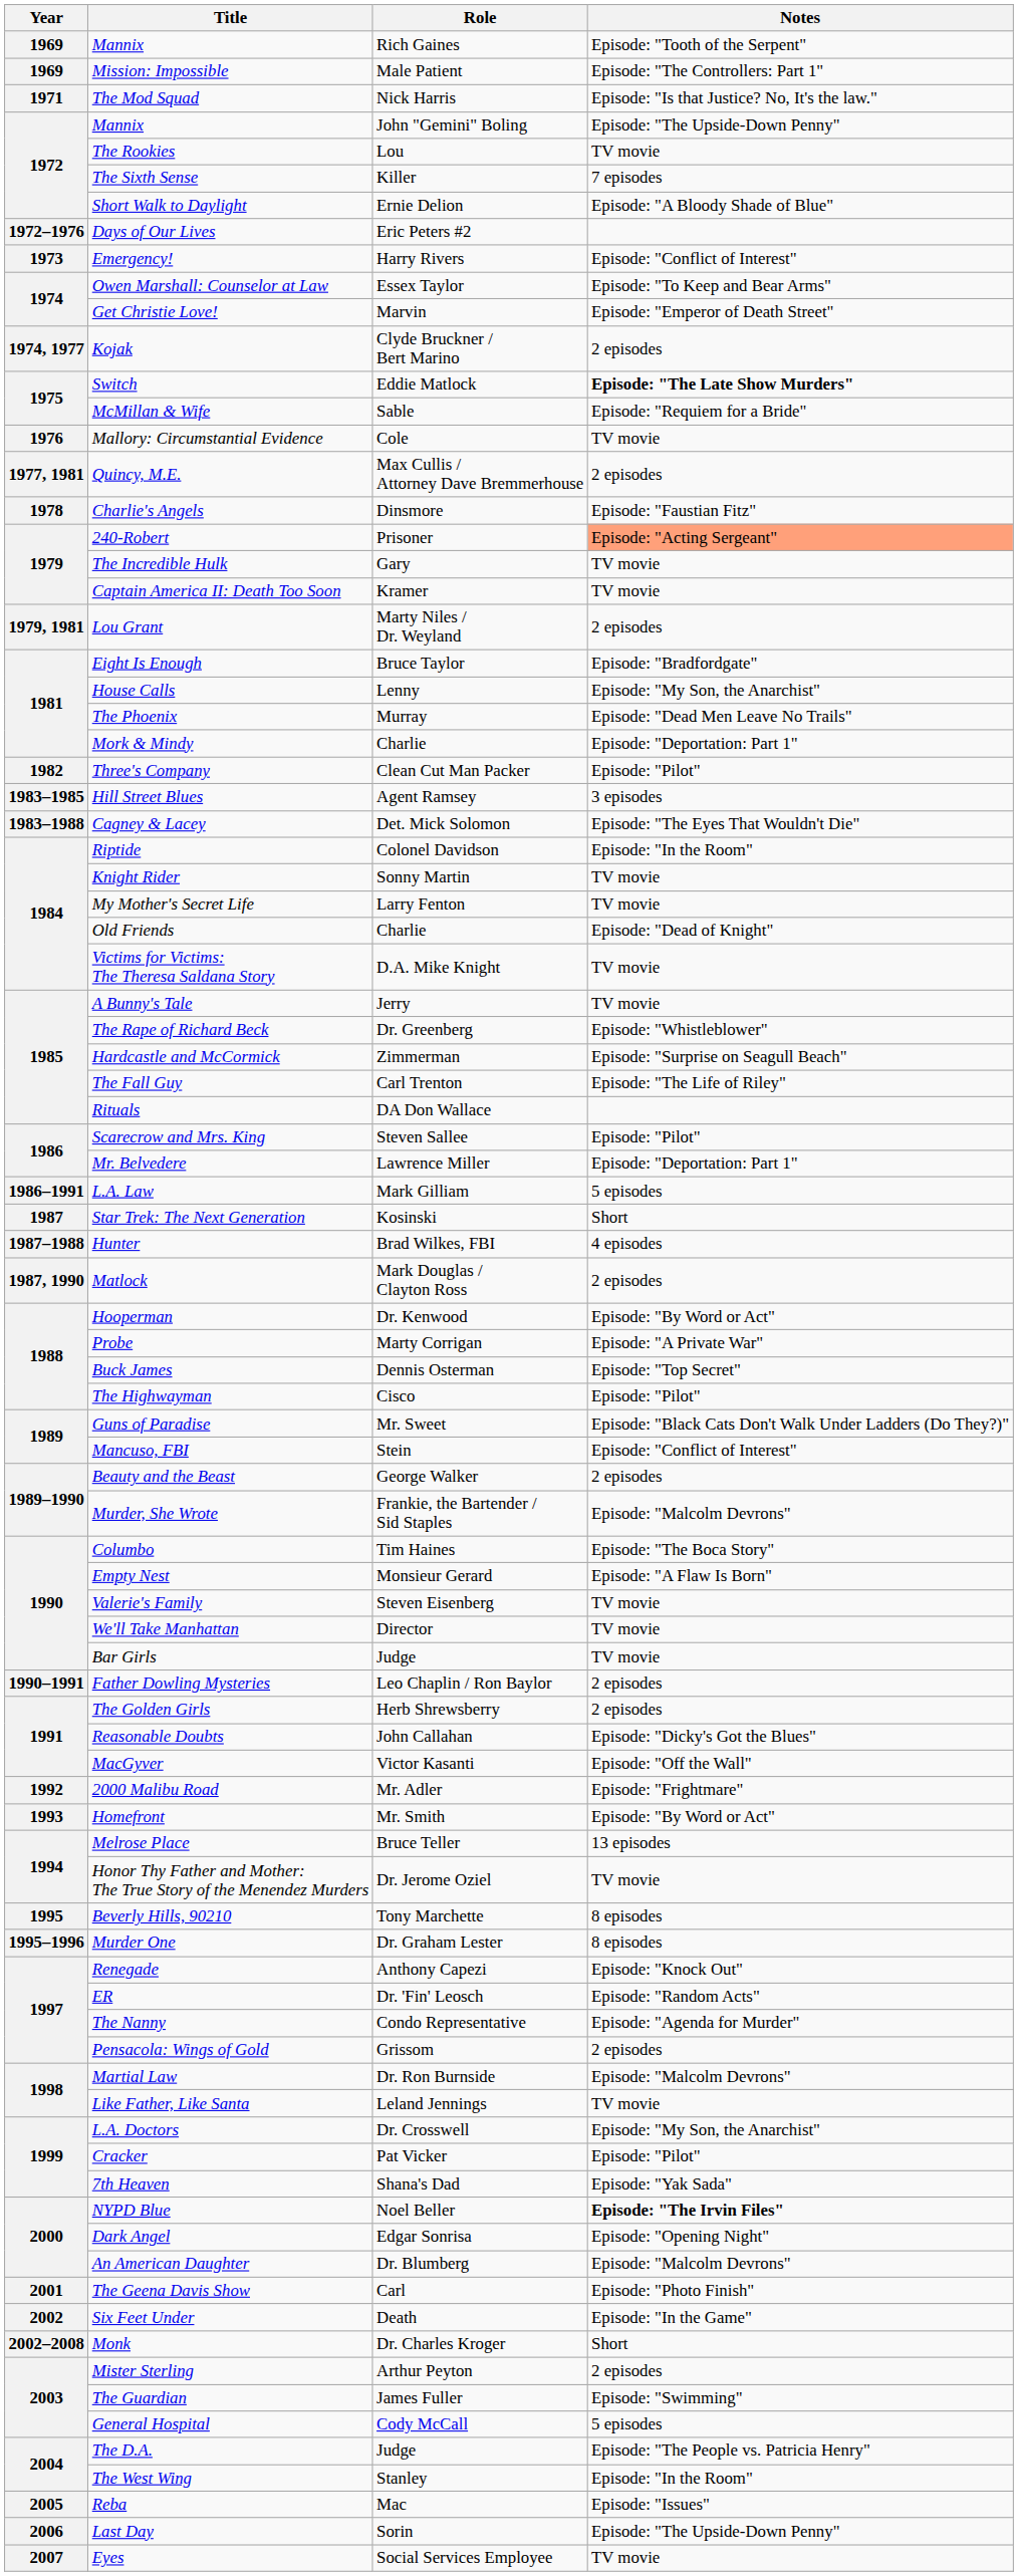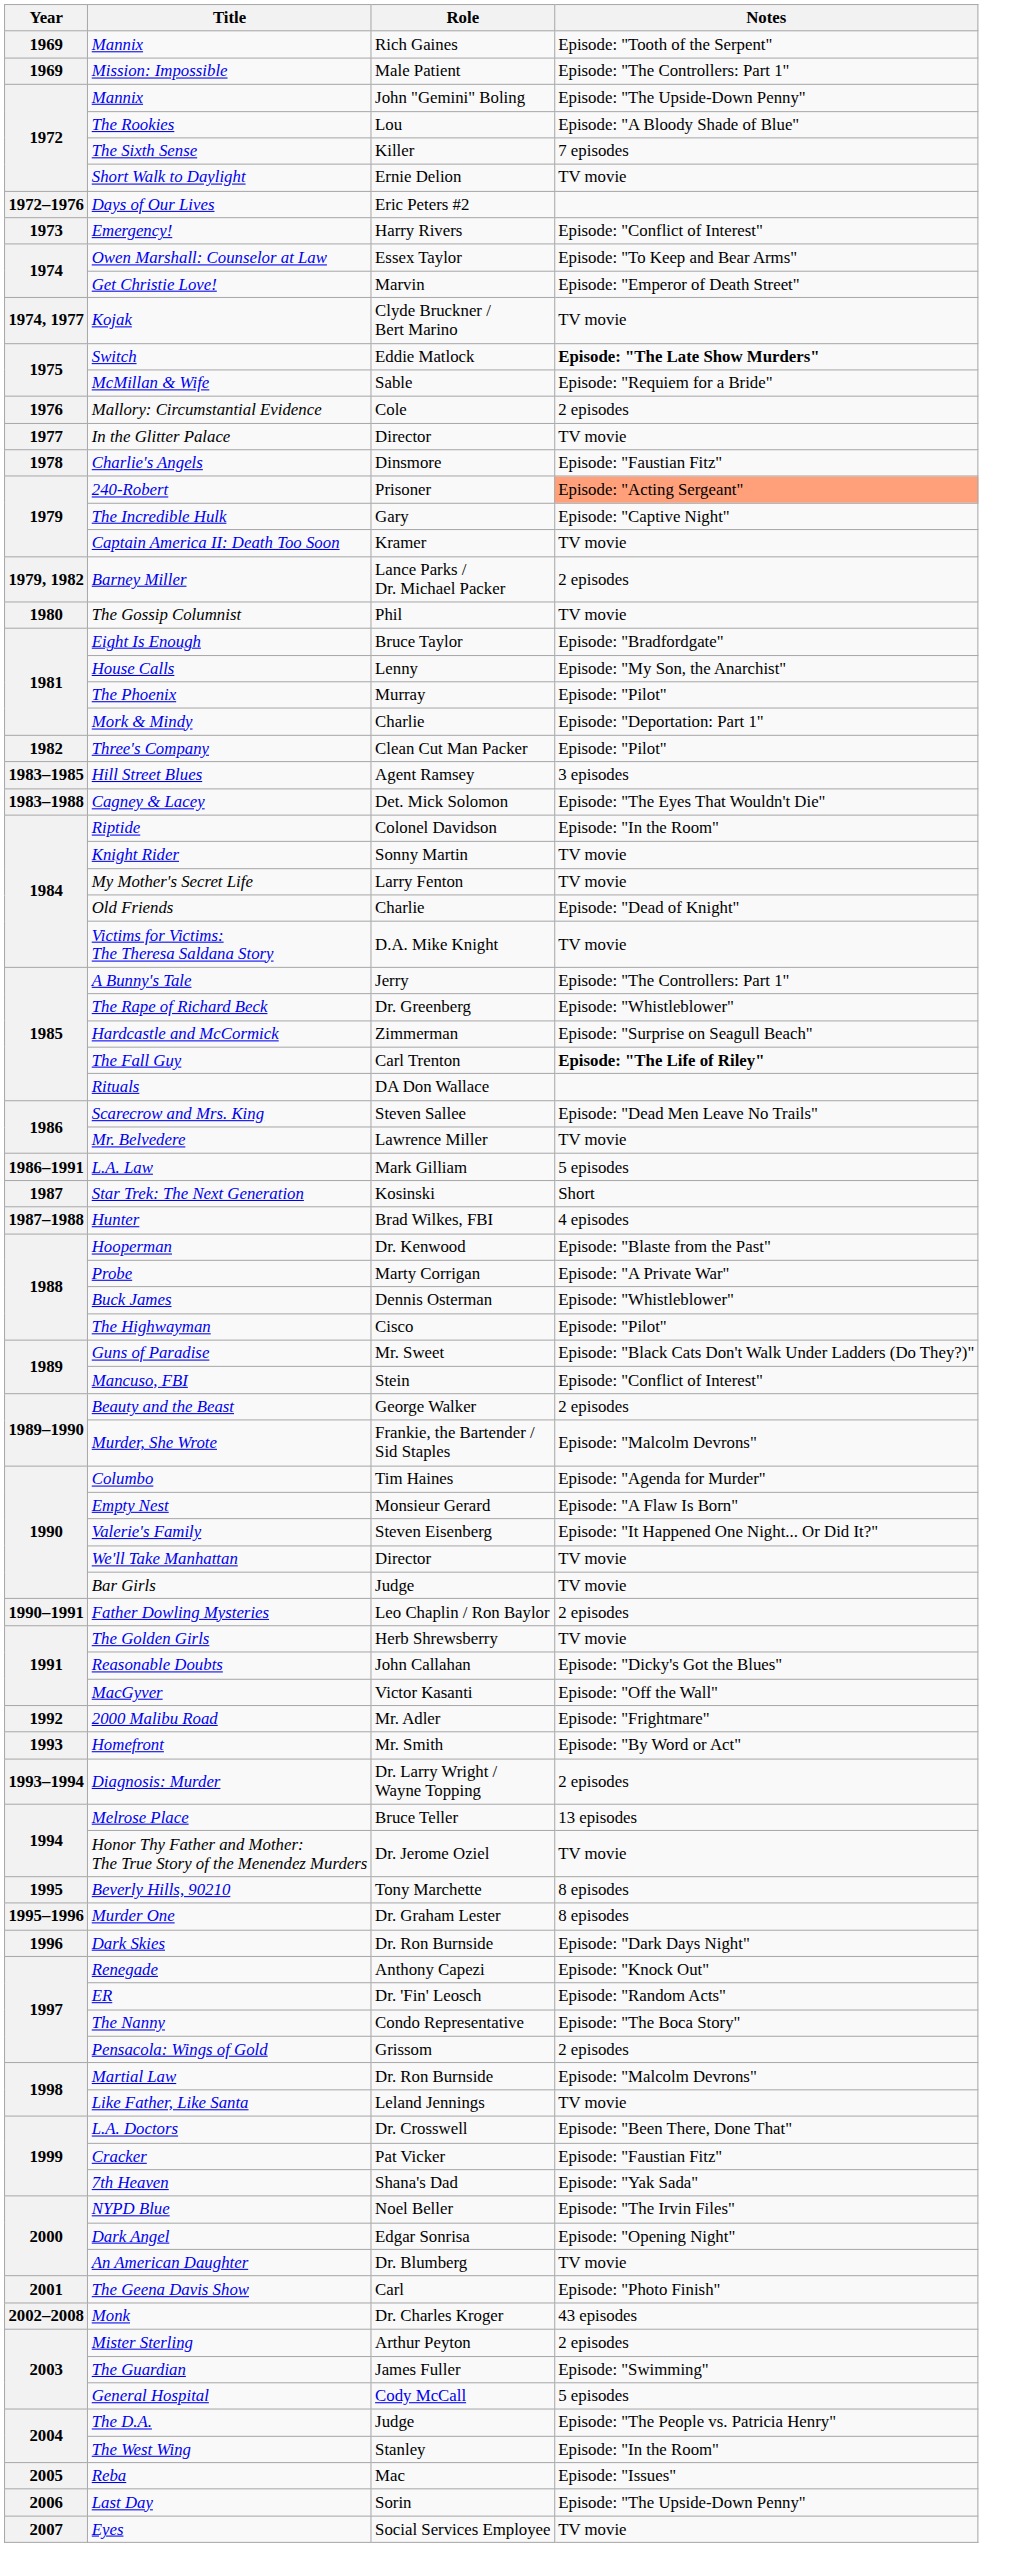- row: 1971 | The Mod Squad | Nick Harris | Episode: "Is that Justice? No, It's the law."
The Rookies | Notes: TV movie -> Episode: "A Bloody Shade of Blue"
Short Walk to Daylight | Notes: Episode: "A Bloody Shade of Blue" -> TV movie
Kojak | Notes: 2 episodes -> TV movie
Mallory: Circumstantial Evidence | Notes: TV movie -> 2 episodes
+ row: 1977 | In the Glitter Palace | Director | TV movie
- row: 1977, 1981 | Quincy, M.E. | Max Cullis / Attorney Dave Bremmerhouse | 2 episodes
The Incredible Hulk | Notes: TV movie -> Episode: "Captive Night"
- row: 1979, 1981 | Lou Grant | Marty Niles / Dr. Weyland | 2 episodes
+ row: 1979, 1982 | Barney Miller | Lance Parks / Dr. Michael Packer | 2 episodes
+ row: 1980 | The Gossip Columnist | Phil | TV movie
The Phoenix | Notes: Episode: "Dead Men Leave No Trails" -> Episode: "Pilot"
A Bunny's Tale | Notes: TV movie -> Episode: "The Controllers: Part 1"
The Fall Guy | Notes: normal -> bold
Scarecrow and Mrs. King | Notes: Episode: "Pilot" -> Episode: "Dead Men Leave No Trails"
Mr. Belvedere | Notes: Episode: "Deportation: Part 1" -> TV movie
- row: 1987, 1990 | Matlock | Mark Douglas / Clayton Ross | 2 episodes
Hooperman | Notes: Episode: "By Word or Act" -> Episode: "Blaste from the Past"
Buck James | Notes: Episode: "Top Secret" -> Episode: "Whistleblower"
Columbo | Notes: Episode: "The Boca Story" -> Episode: "Agenda for Murder"
Valerie's Family | Notes: TV movie -> Episode: "It Happened One Night... Or Did It?"
The Golden Girls | Notes: 2 episodes -> TV movie
+ row: 1993–1994 | Diagnosis: Murder | Dr. Larry Wright / Wayne Topping | 2 episodes
+ row: 1996 | Dark Skies | Dr. Ron Burnside | Episode: "Dark Days Night"
The Nanny | Notes: Episode: "Agenda for Murder" -> Episode: "The Boca Story"
L.A. Doctors | Notes: Episode: "My Son, the Anarchist" -> Episode: "Been There, Done That"
Cracker | Notes: Episode: "Pilot" -> Episode: "Faustian Fitz"
NYPD Blue | Notes: bold -> normal
An American Daughter | Notes: Episode: "Malcolm Devrons" -> TV movie
- row: 2002 | Six Feet Under | Death | Episode: "In the Game"
Monk | Notes: Short -> 43 episodes
